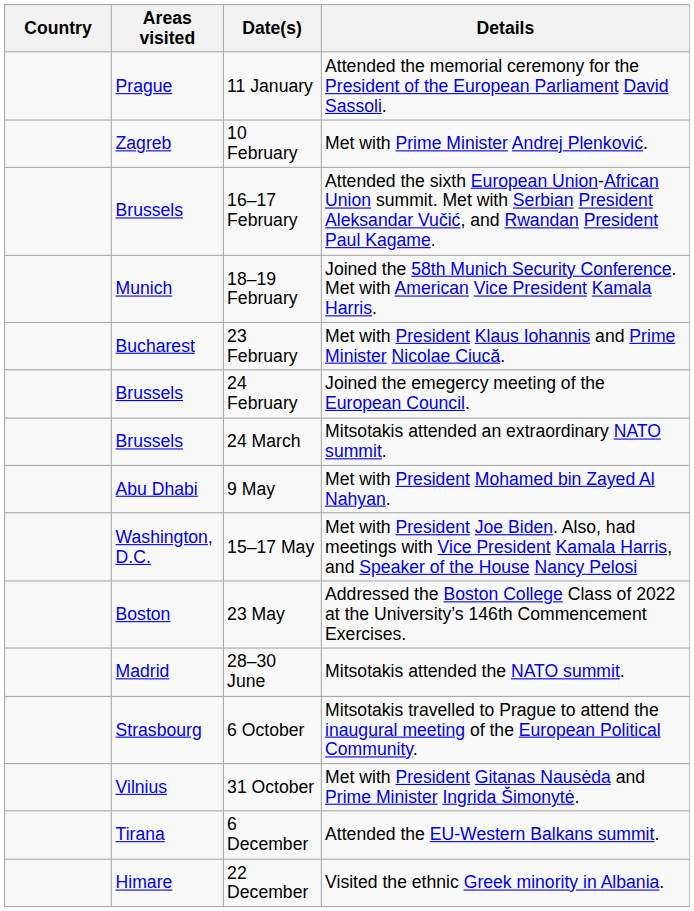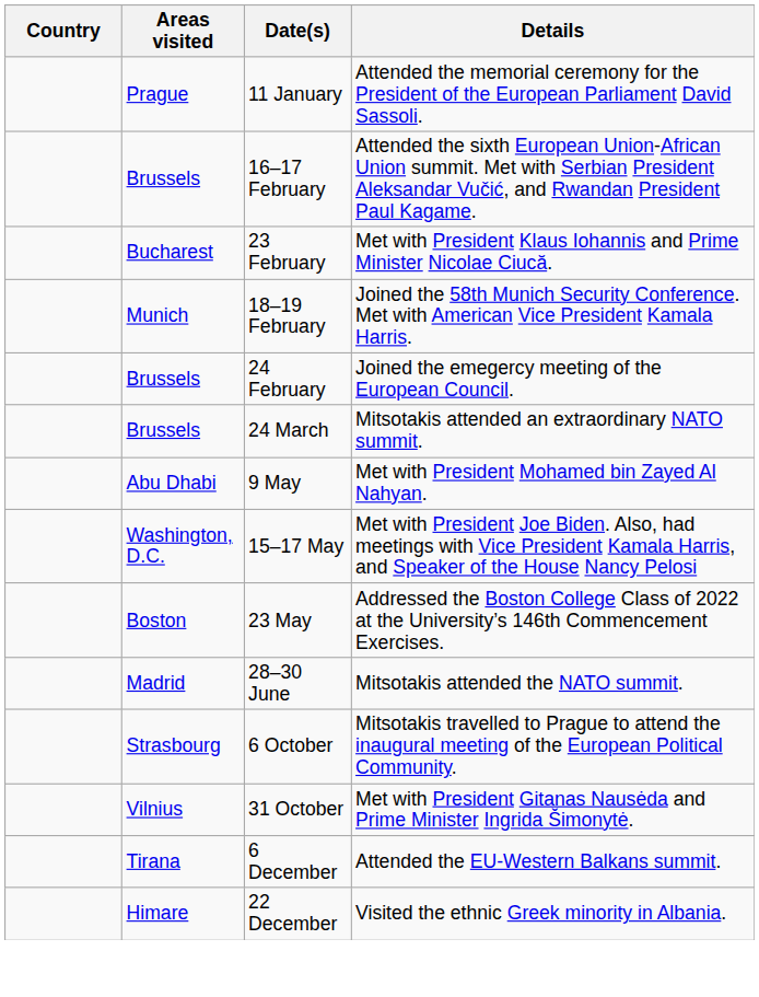- row: Zagreb | 10 February | Met with Prime Minister Andrej Plenković.
rows swapped: 18–19 February <-> 23 February
